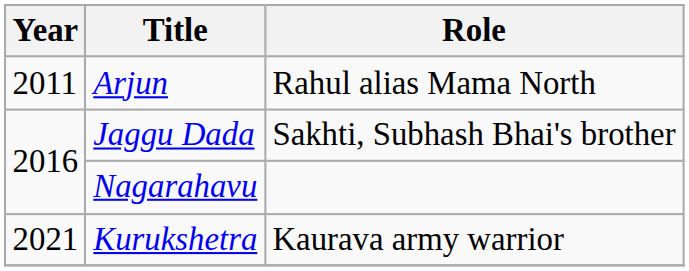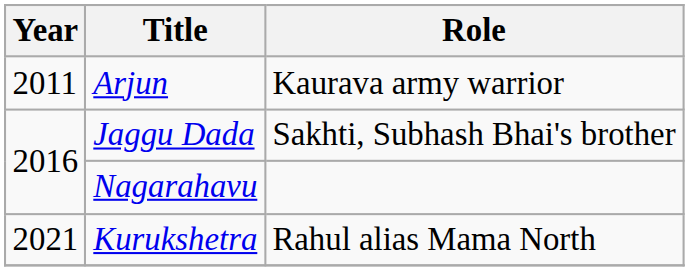Arjun | Role: Rahul alias Mama North -> Kaurava army warrior
Kurukshetra | Role: Kaurava army warrior -> Rahul alias Mama North
